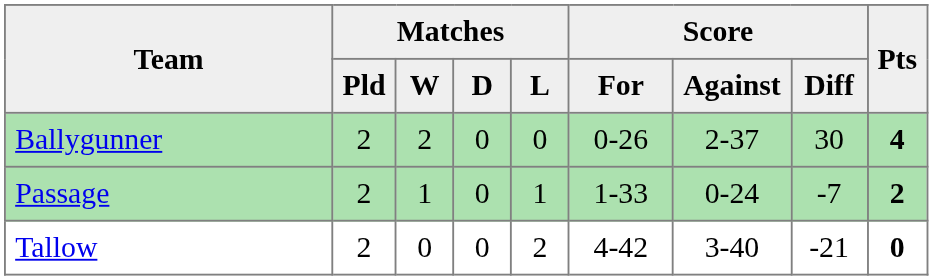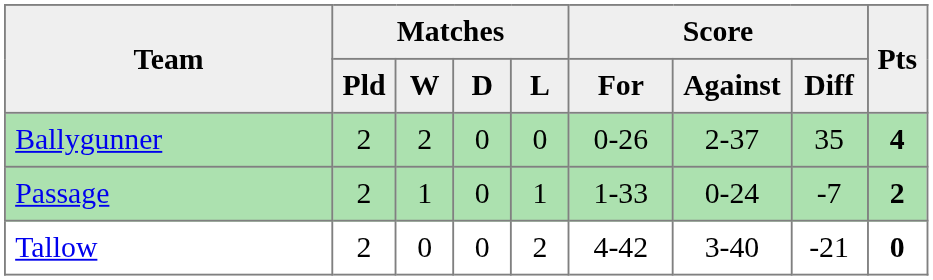Ballygunner | Score / Diff: 30 -> 35
